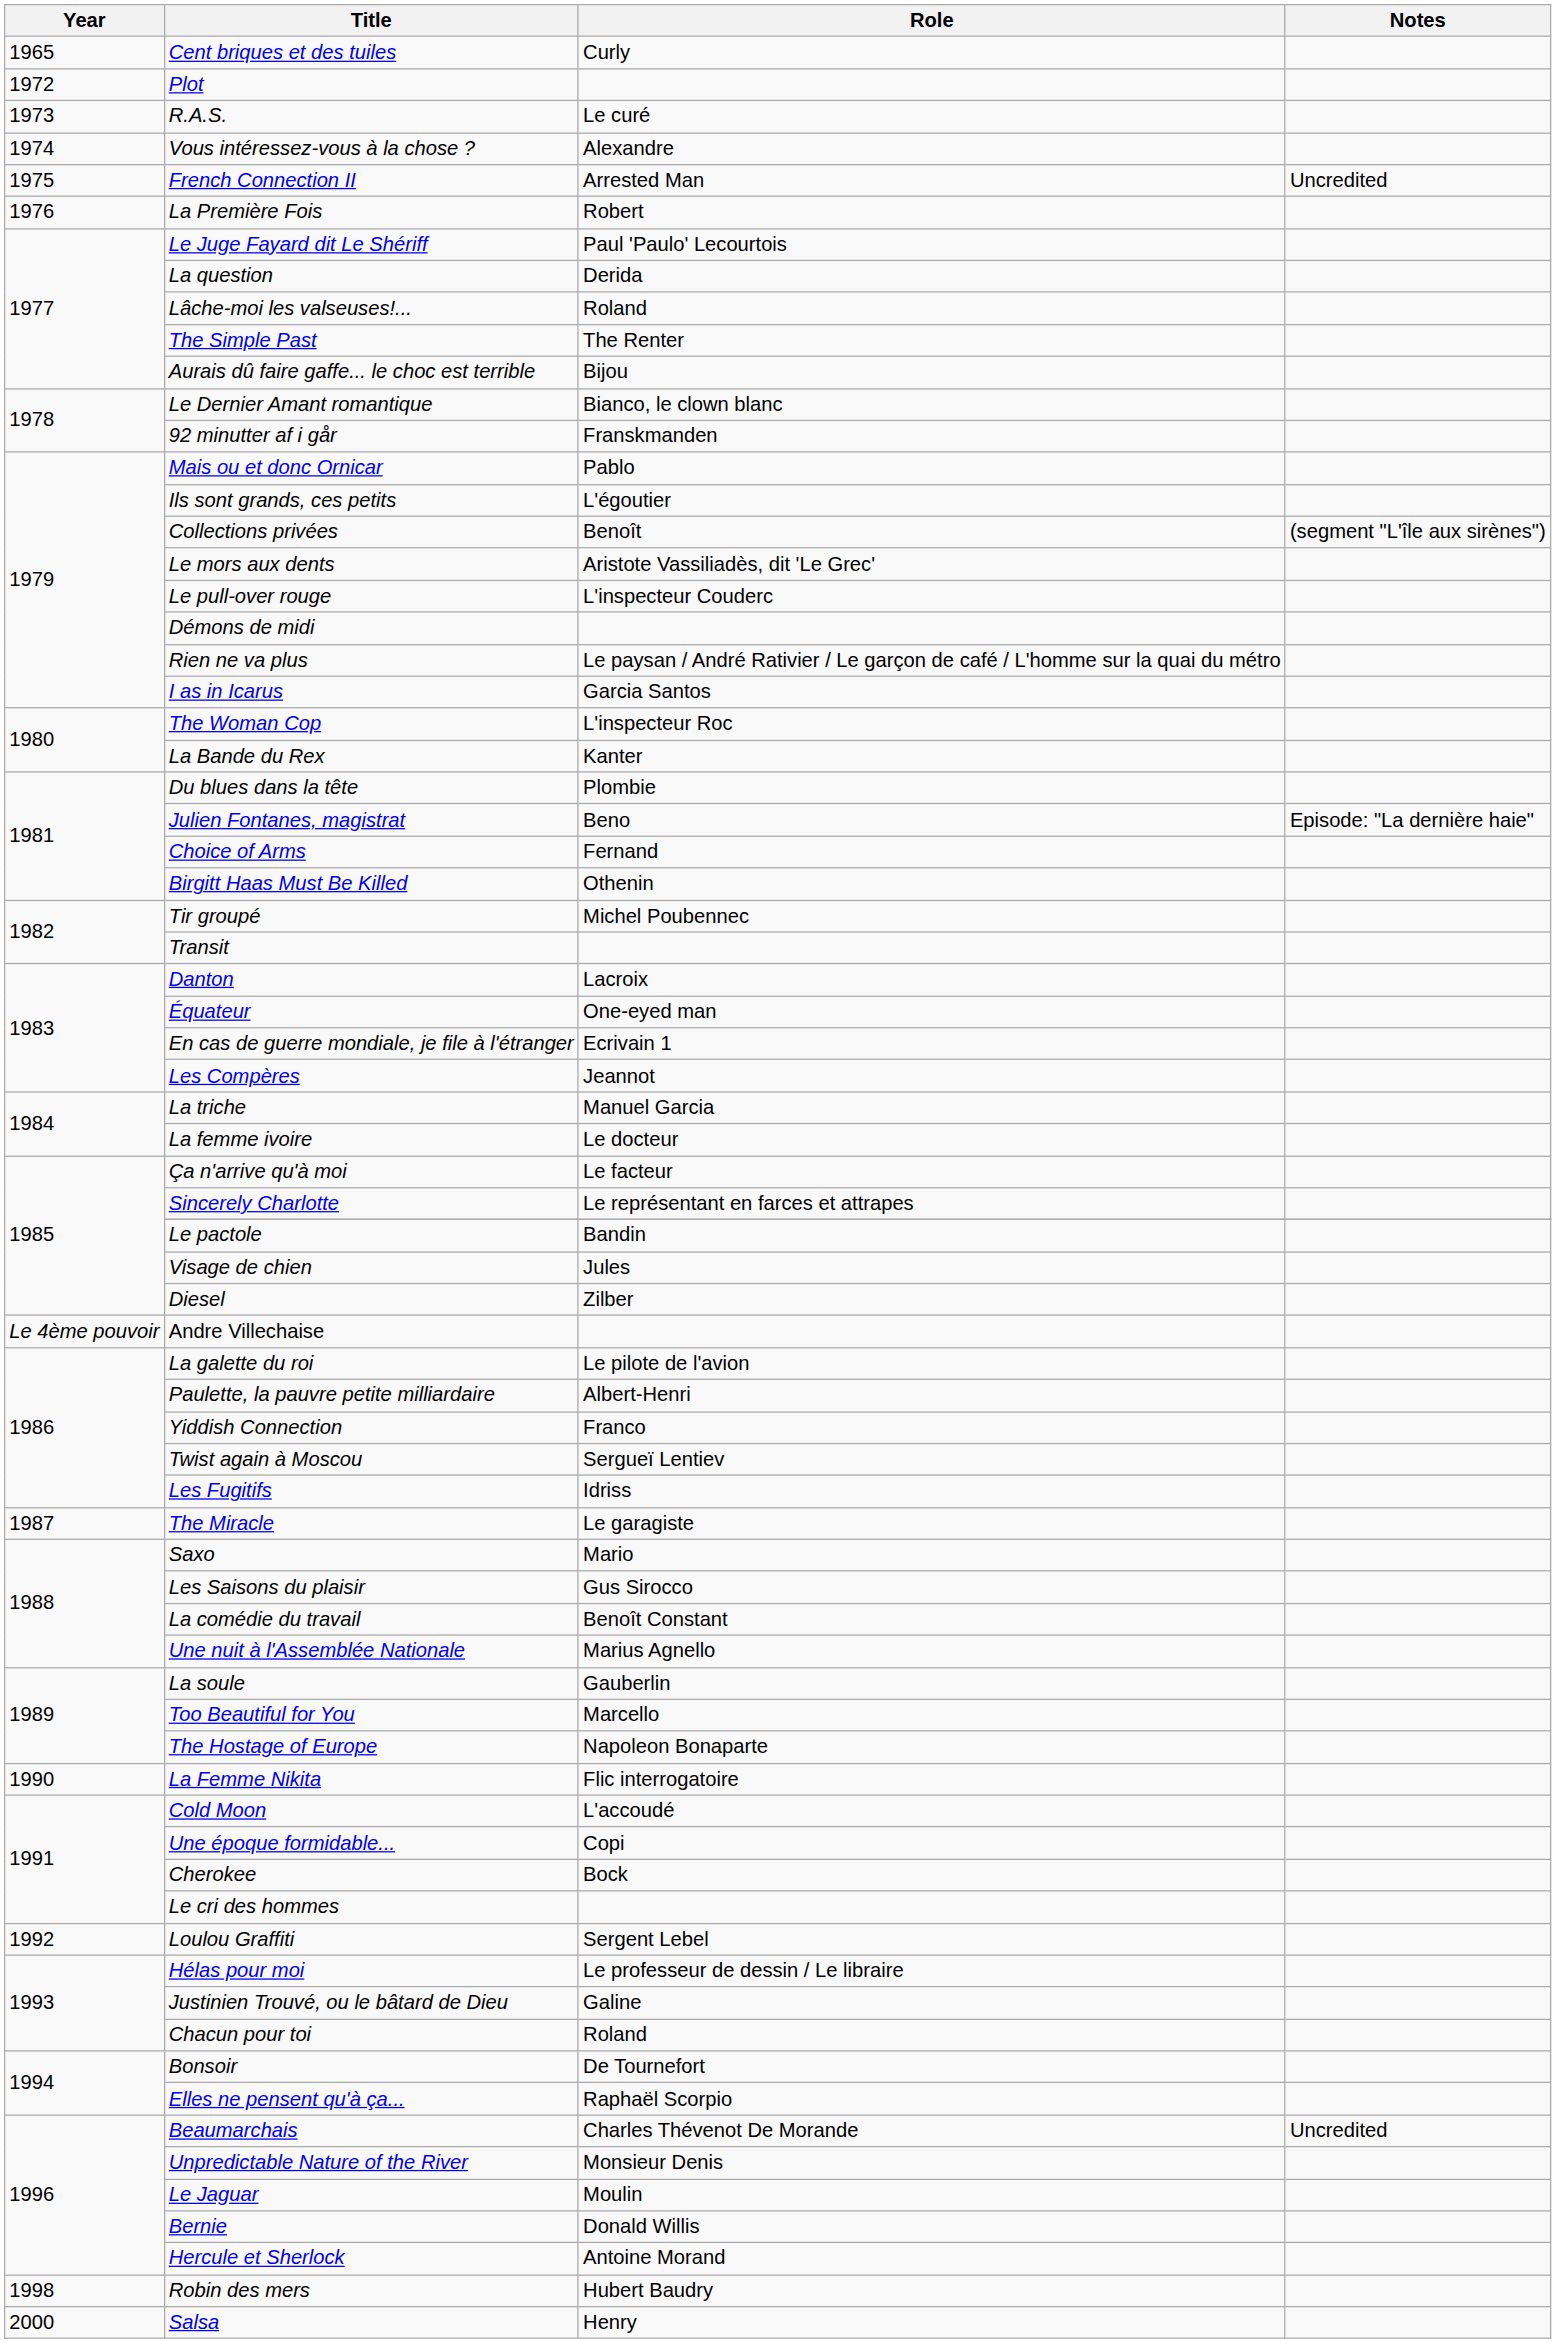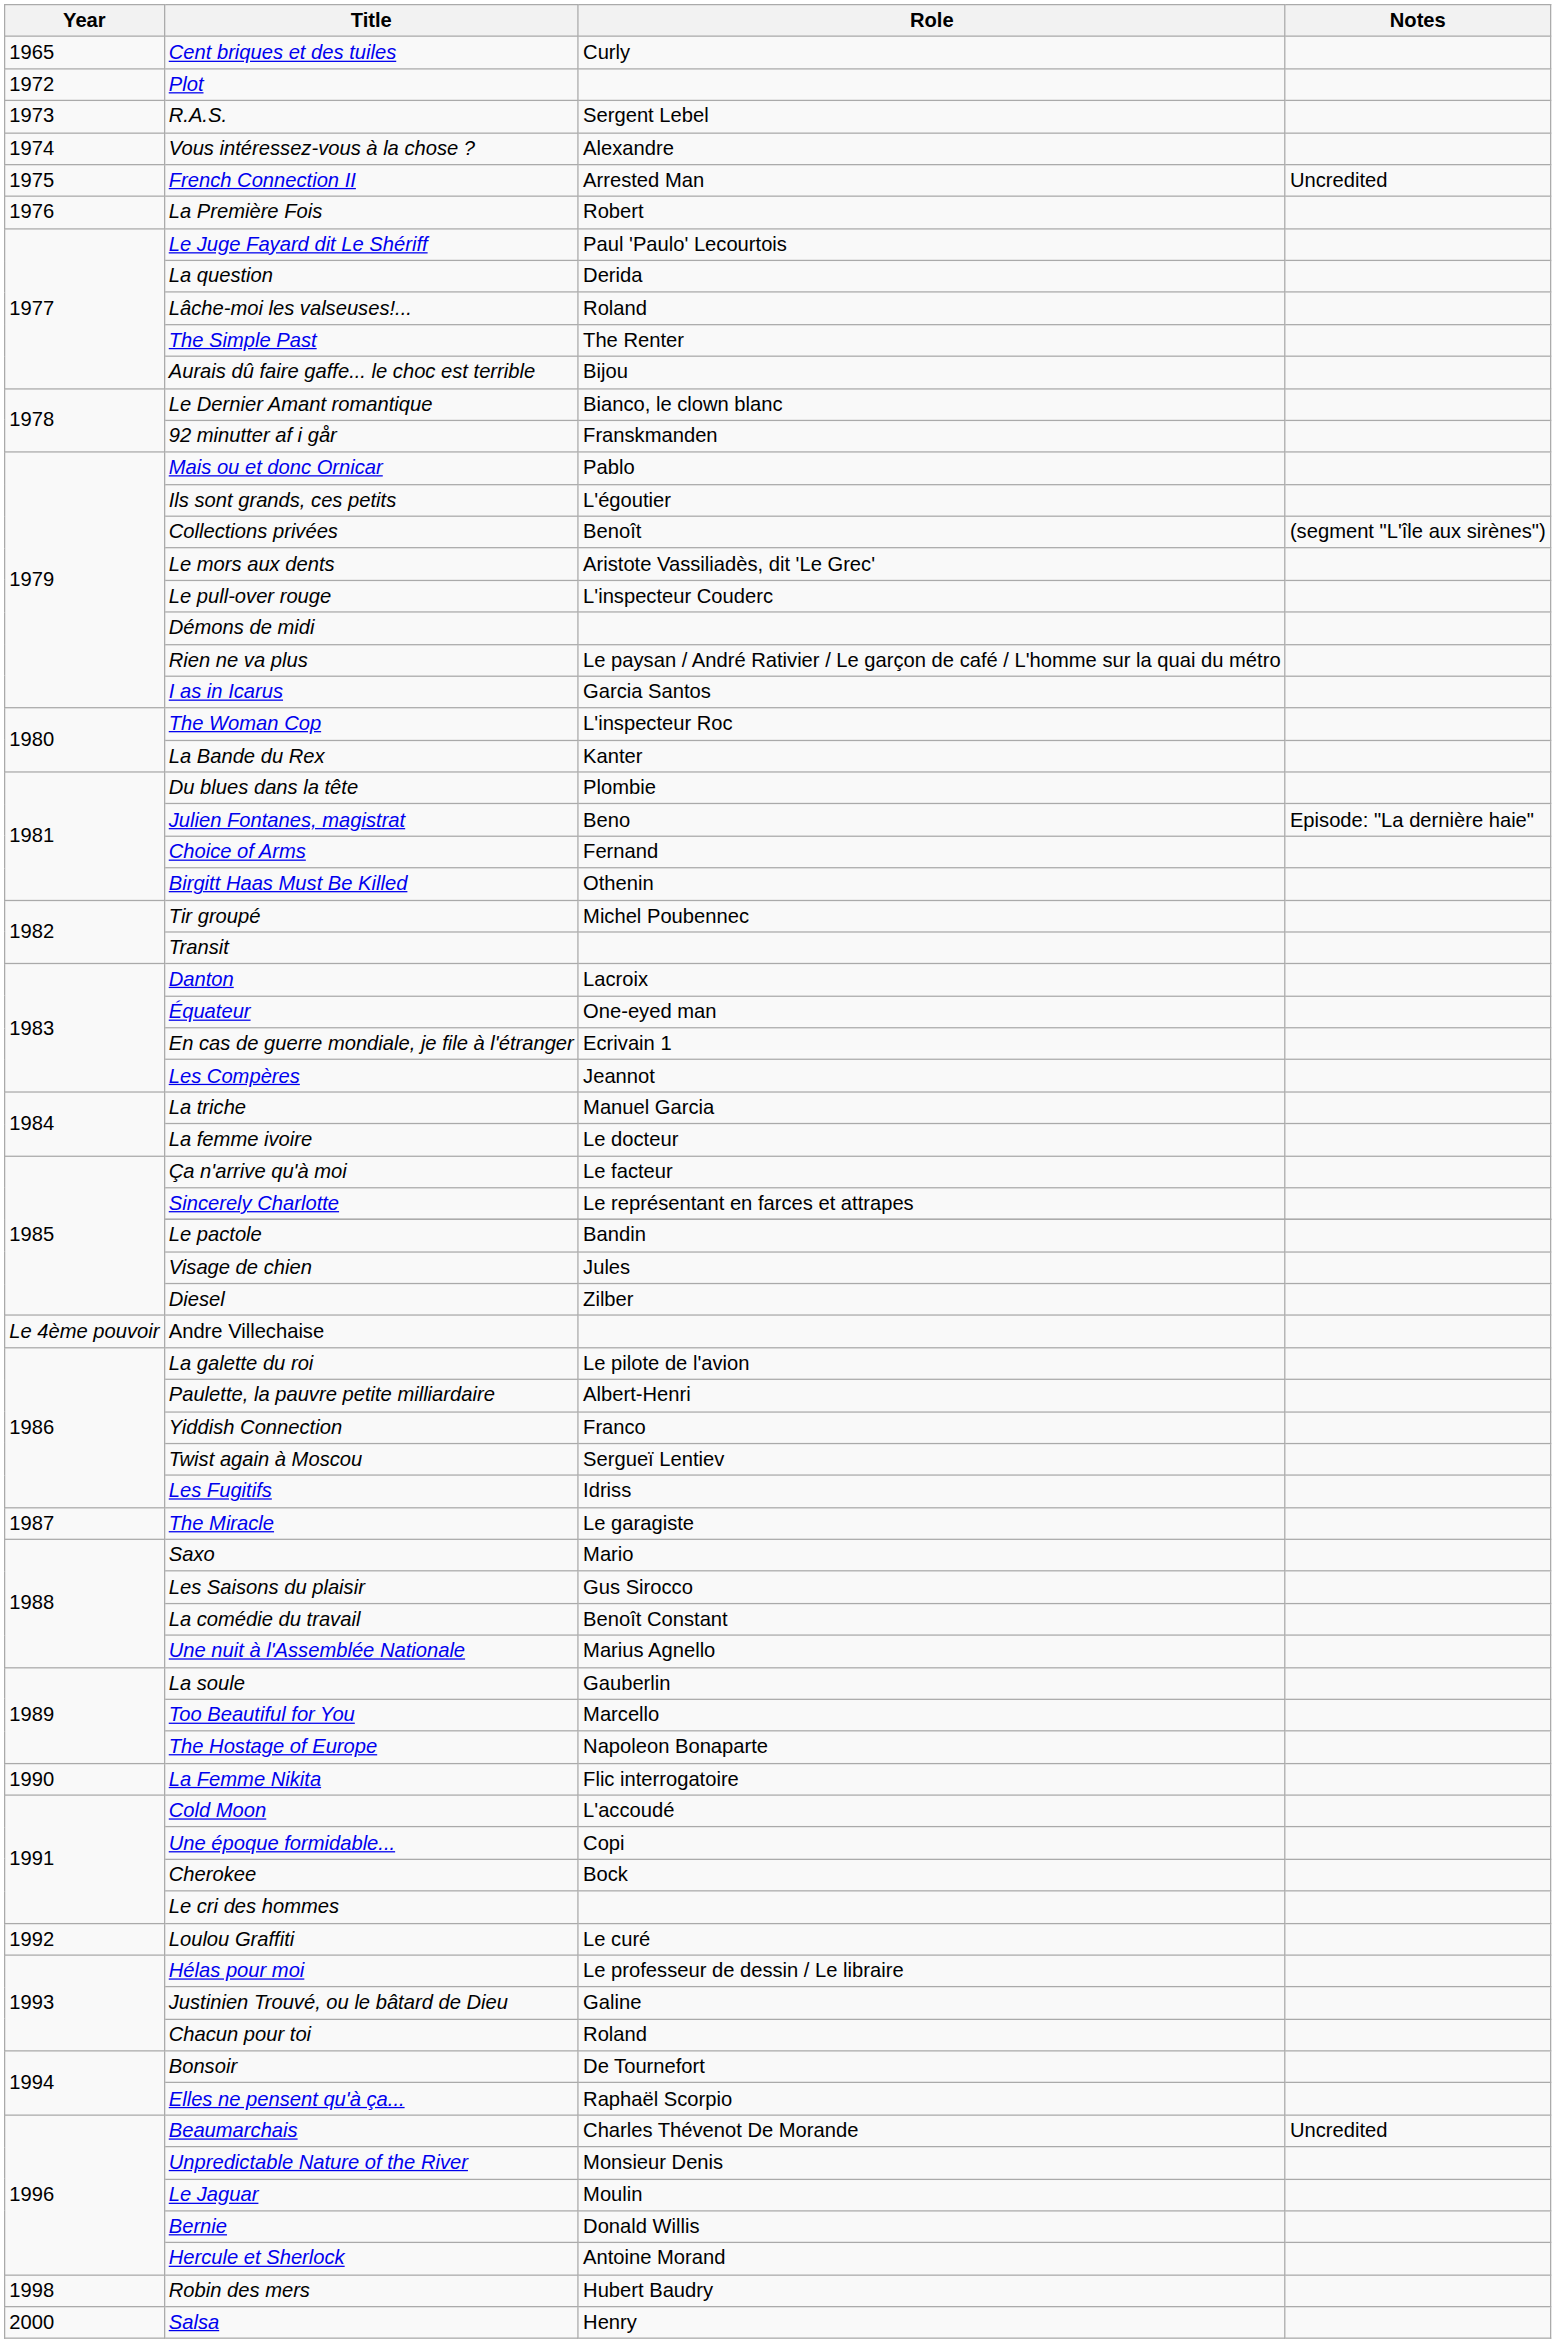R.A.S. | Role: Le curé -> Sergent Lebel
Loulou Graffiti | Role: Sergent Lebel -> Le curé
